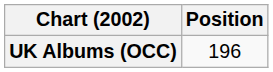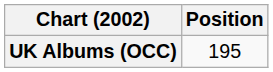UK Albums (OCC) | Position: 196 -> 195
